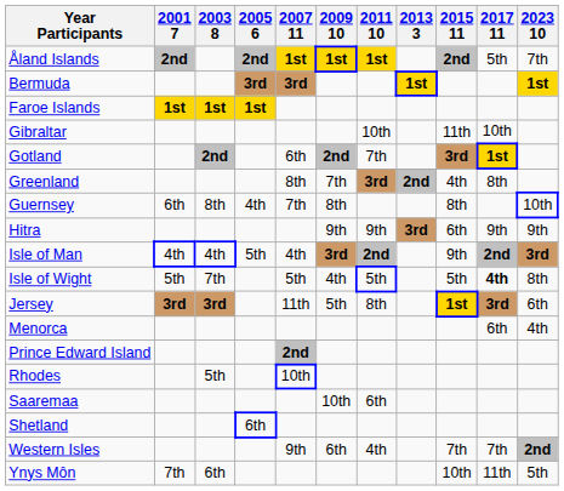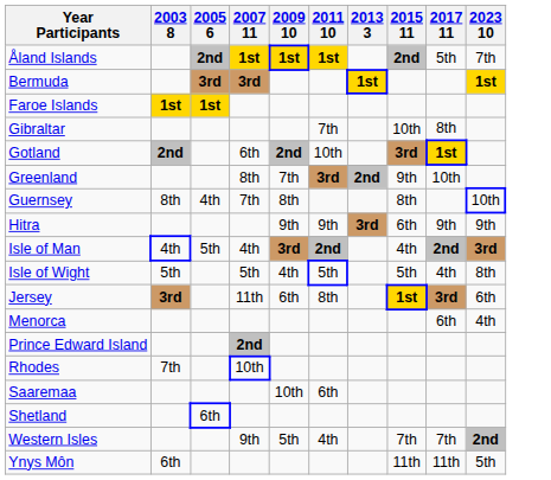- column: 2001 7 | 2nd | 1st | 6th | 4th | 5th | 3rd | 7th
Gibraltar | 2011 10: 10th -> 7th
Gibraltar | 2015 11: 11th -> 10th
Gibraltar | 2017 11: 10th -> 8th
Gotland | 2011 10: 7th -> 10th
Greenland | 2015 11: 4th -> 9th
Greenland | 2017 11: 8th -> 10th
Isle of Man | 2015 11: 9th -> 4th
Isle of Wight | 2003 8: 7th -> 5th
Isle of Wight | 2017 11: bold -> normal
Jersey | 2009 10: 5th -> 6th
Rhodes | 2003 8: 5th -> 7th
Western Isles | 2009 10: 6th -> 5th
Ynys Môn | 2015 11: 10th -> 11th
